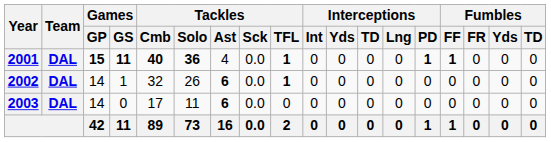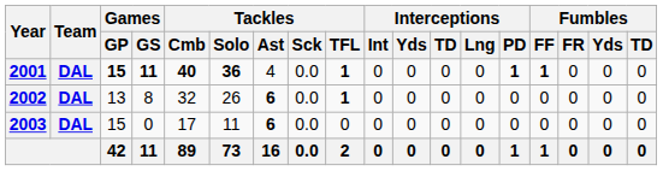2002 | Games / GP: 14 -> 13
2002 | Games / GS: 1 -> 8
2003 | Games / GP: 14 -> 15
